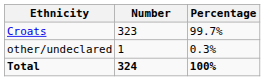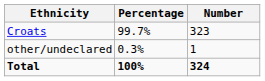columns swapped: Number <-> Percentage
